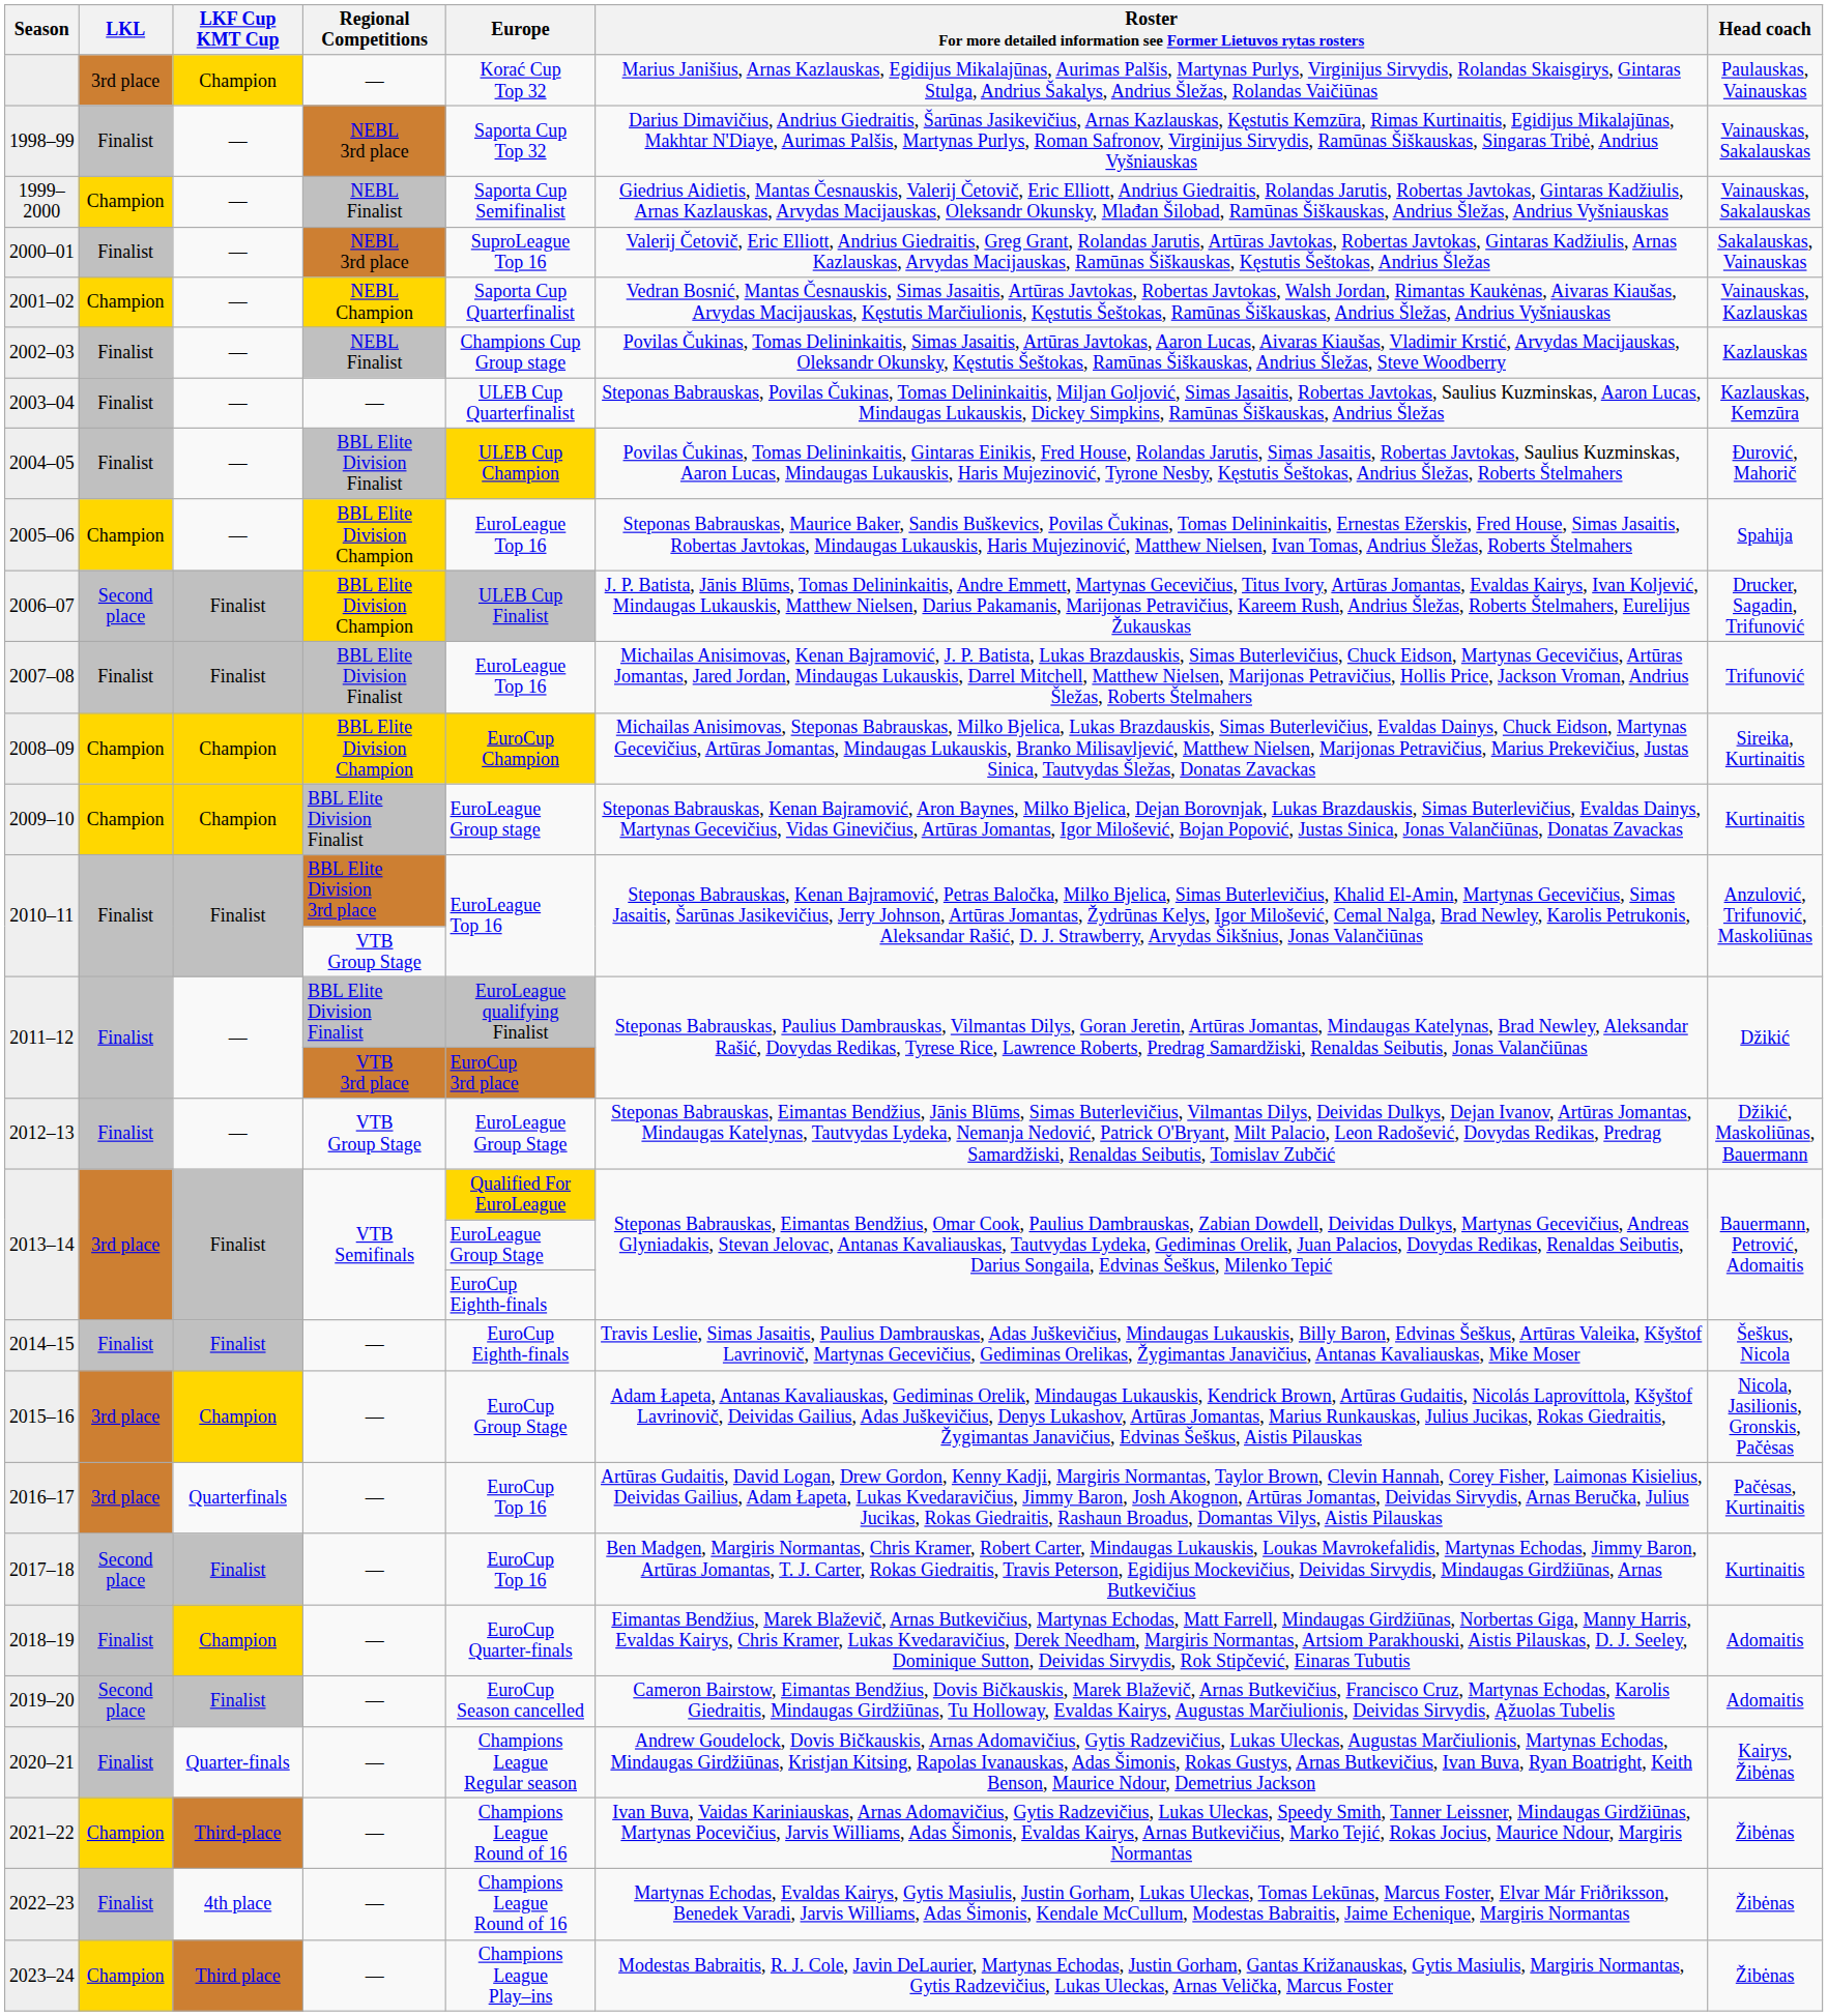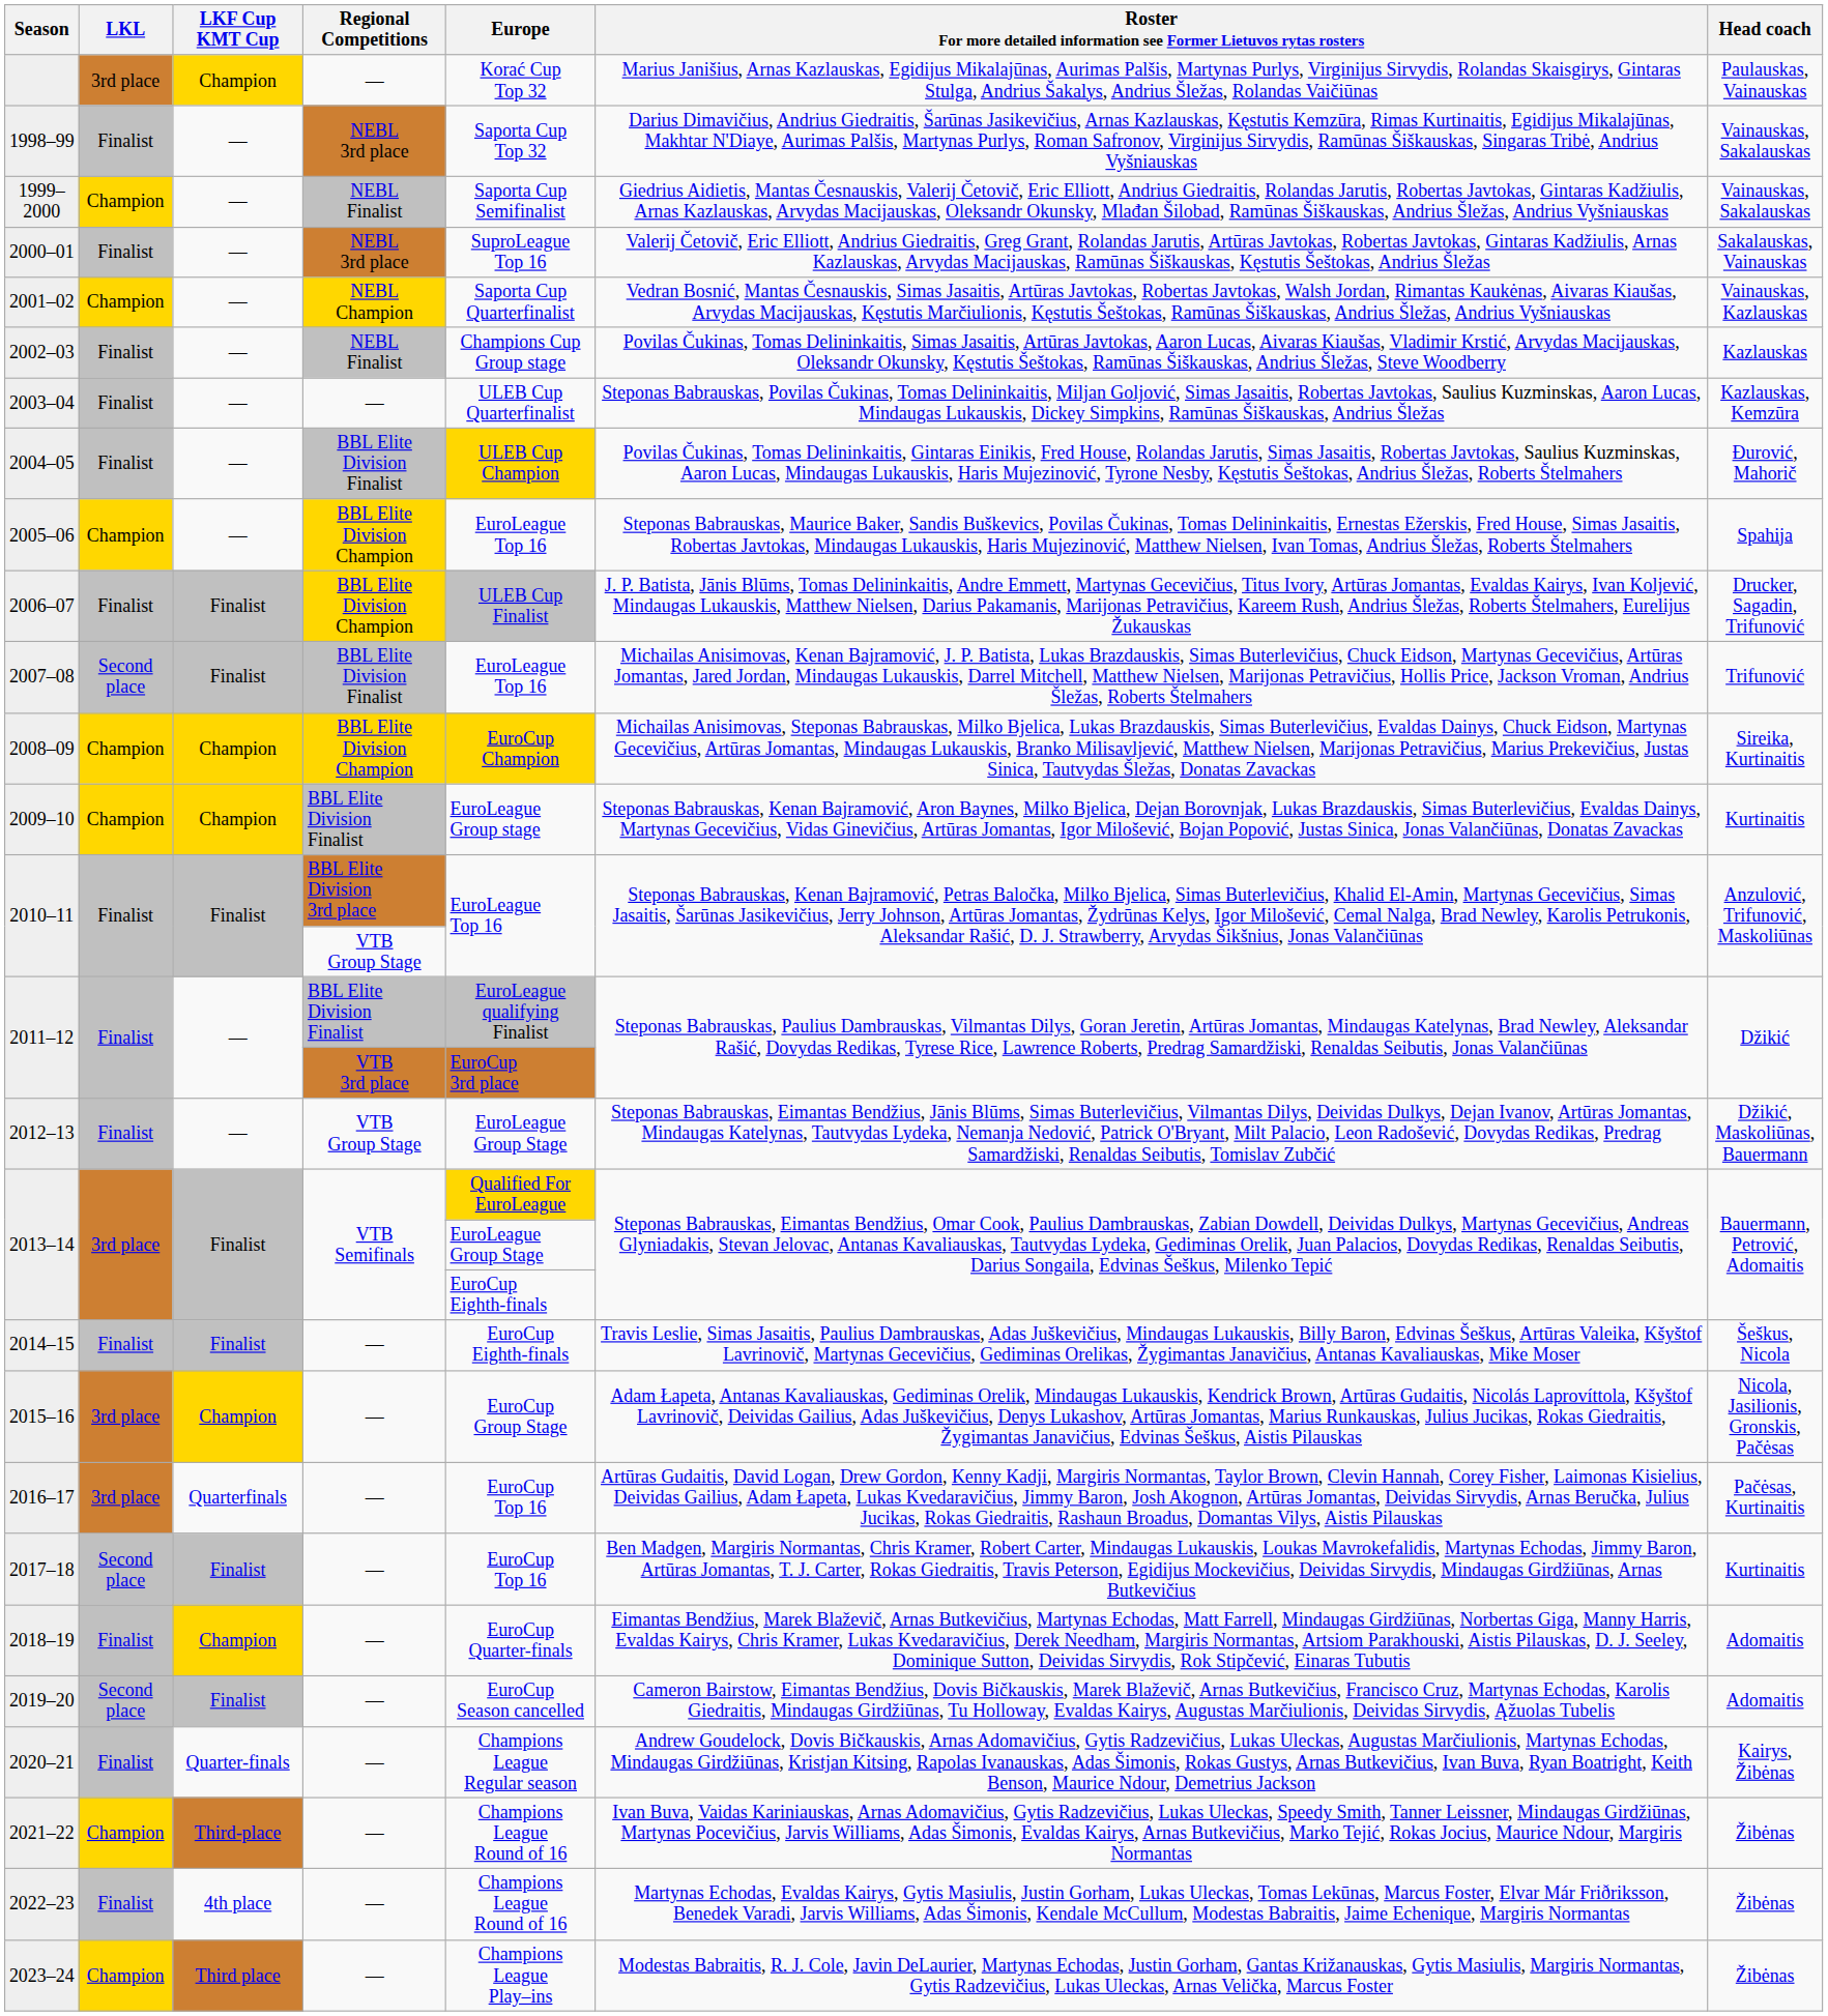2006–07 | LKL: Second place -> Finalist
2007–08 | LKL: Finalist -> Second place
